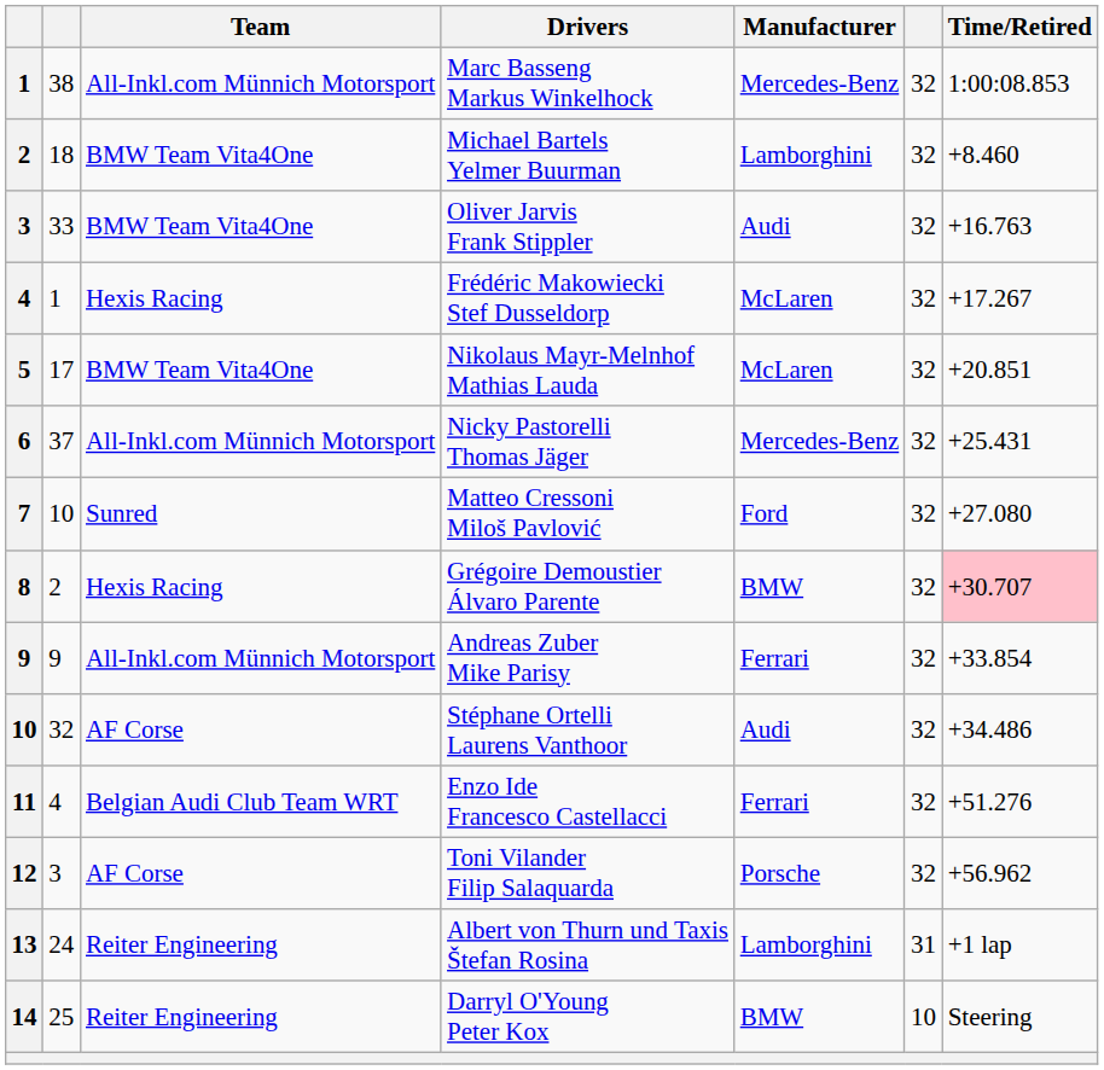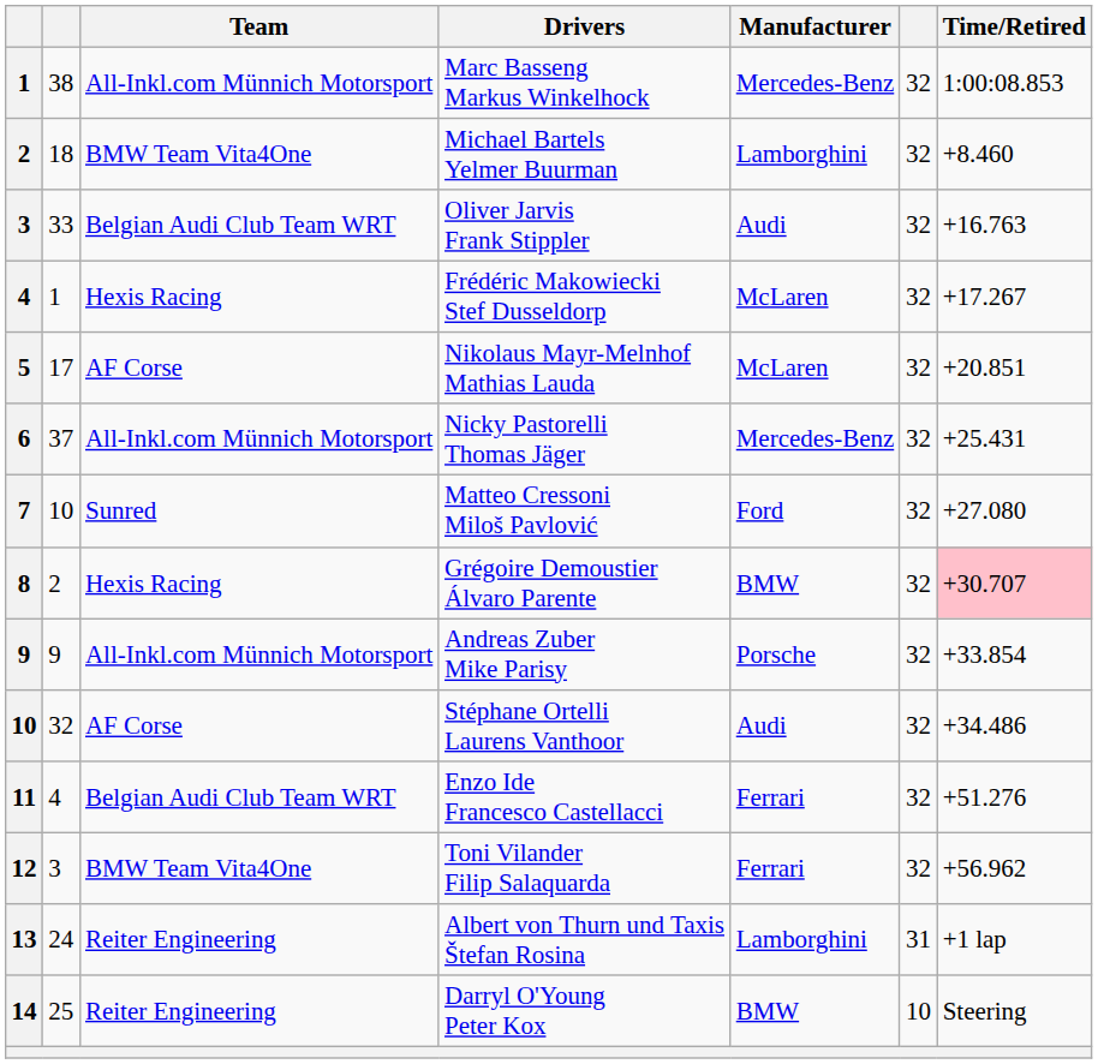Oliver Jarvis Frank Stippler | Team: BMW Team Vita4One -> Belgian Audi Club Team WRT
Nikolaus Mayr-Melnhof Mathias Lauda | Team: BMW Team Vita4One -> AF Corse
Andreas Zuber Mike Parisy | Manufacturer: Ferrari -> Porsche
Toni Vilander Filip Salaquarda | Team: AF Corse -> BMW Team Vita4One
Toni Vilander Filip Salaquarda | Manufacturer: Porsche -> Ferrari
